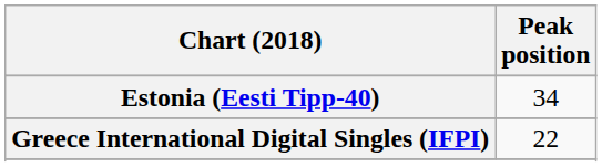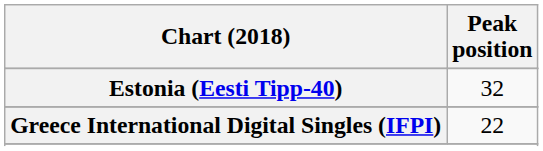Estonia (Eesti Tipp-40) | Peak position: 34 -> 32
